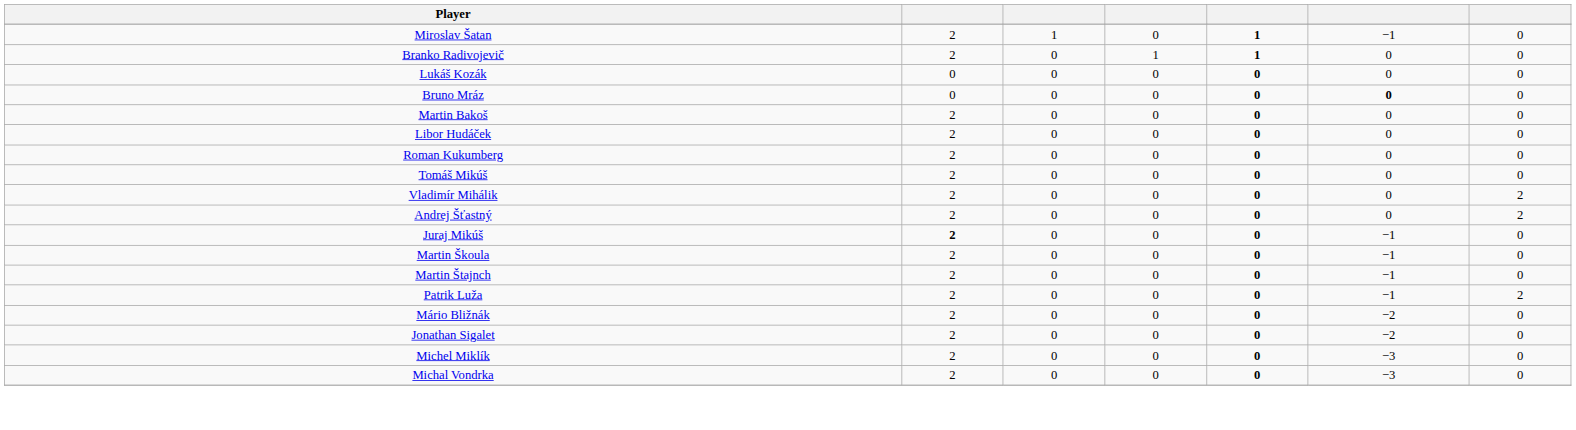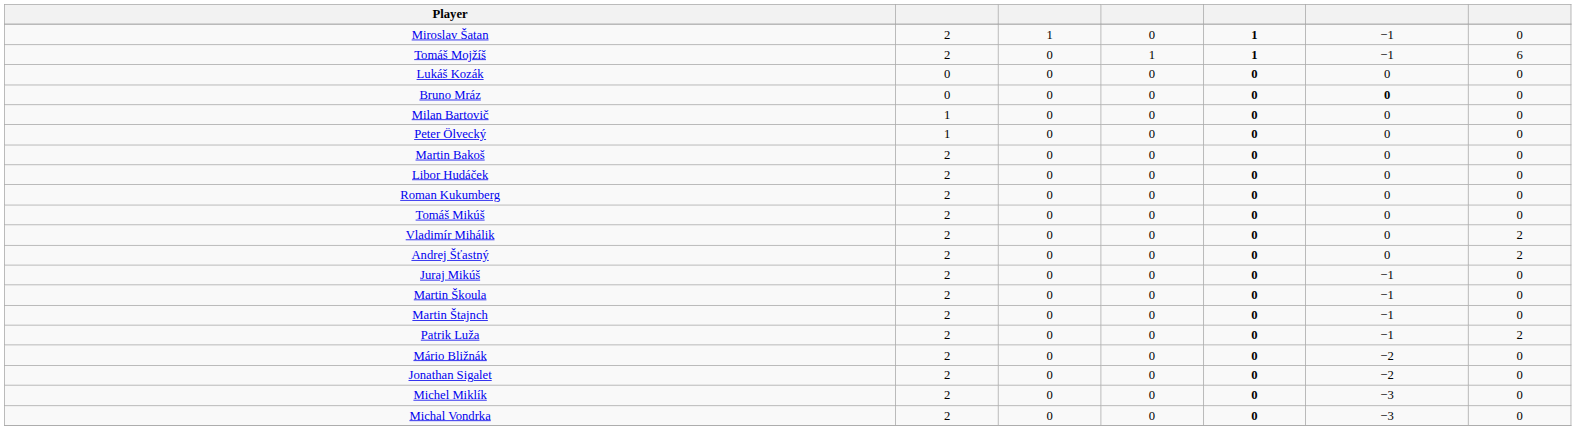- row: Branko Radivojevič | 2 | 0 | 1 | 1 | 0 | 0
+ row: Tomáš Mojžíš | 2 | 0 | 1 | 1 | −1 | 6
+ row: Milan Bartovič | 1 | 0 | 0 | 0 | 0 | 0
+ row: Peter Ölvecký | 1 | 0 | 0 | 0 | 0 | 0
Juraj Mikúš | column 2: bold -> normal
